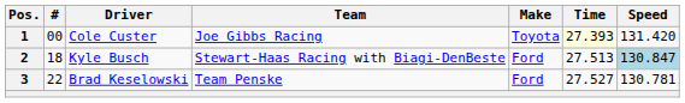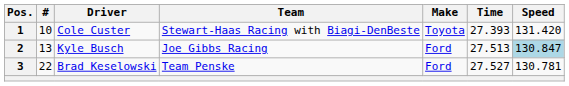1 | #: 00 -> 10
1 | Team: Joe Gibbs Racing -> Stewart-Haas Racing with Biagi-DenBeste
1 | Time: lightyellow background -> no background
2 | #: 18 -> 13
2 | Team: Stewart-Haas Racing with Biagi-DenBeste -> Joe Gibbs Racing
